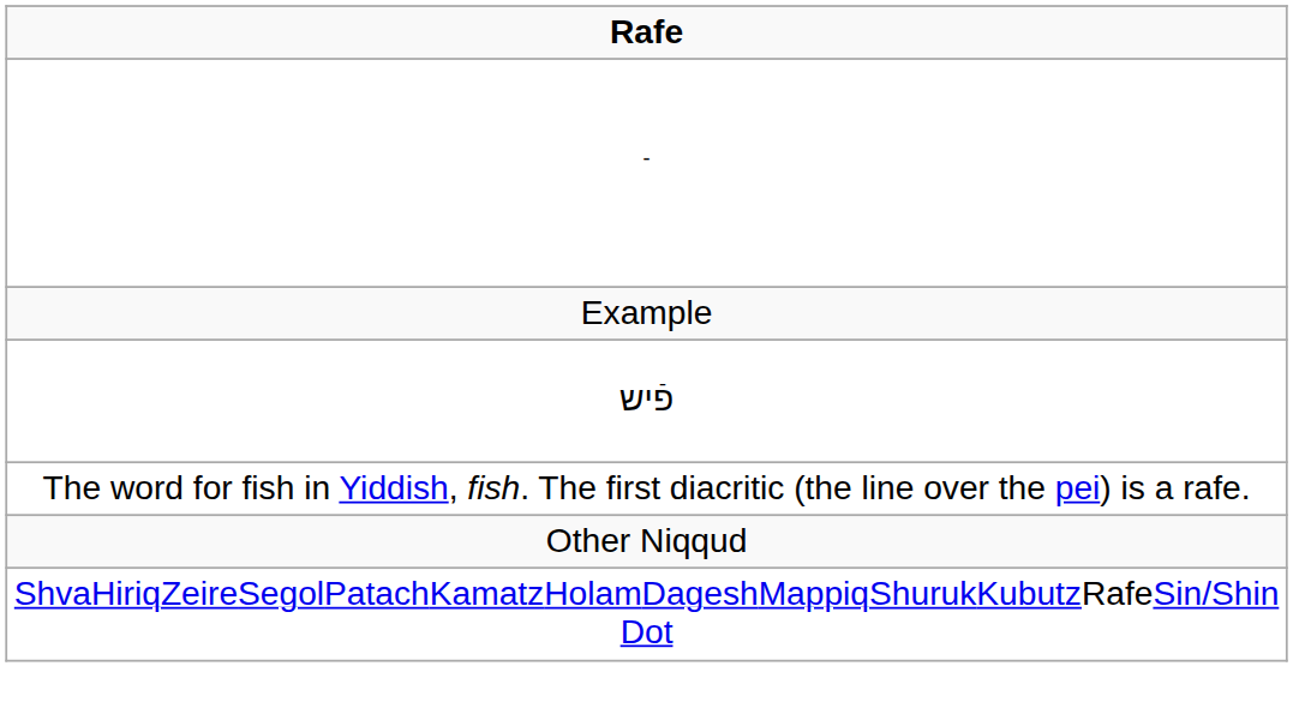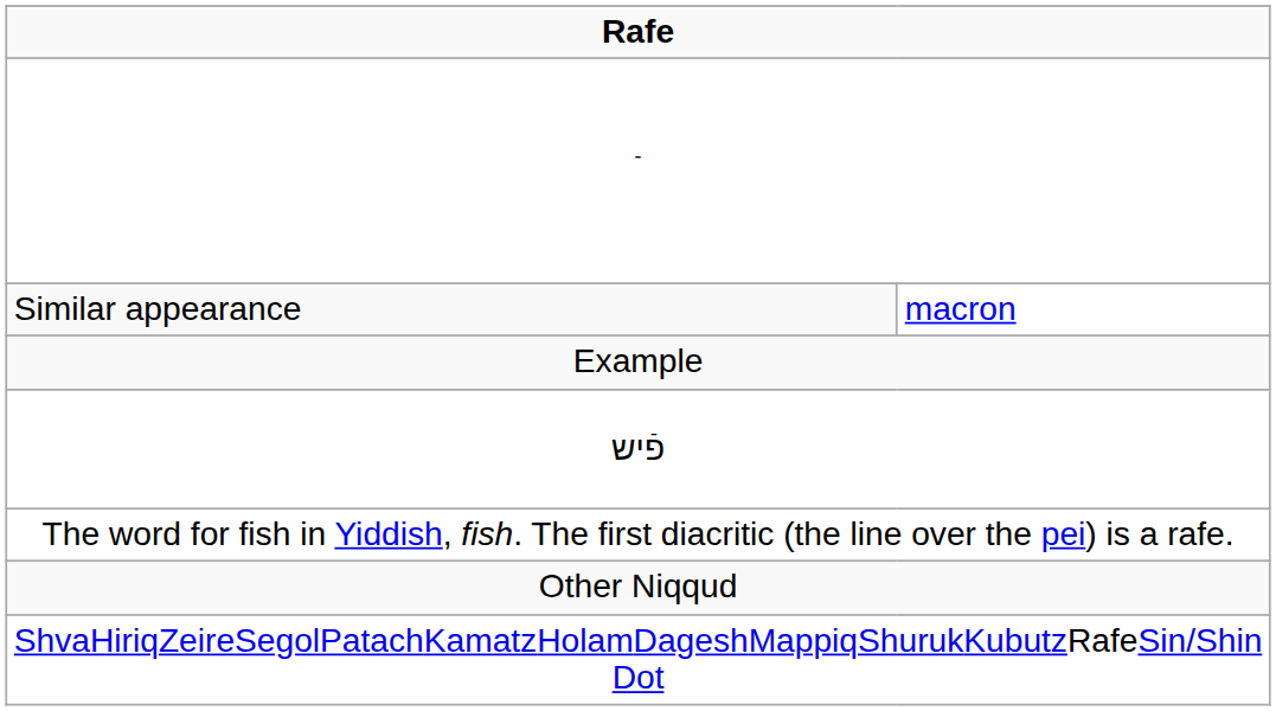+ row: Similar appearance | macron
